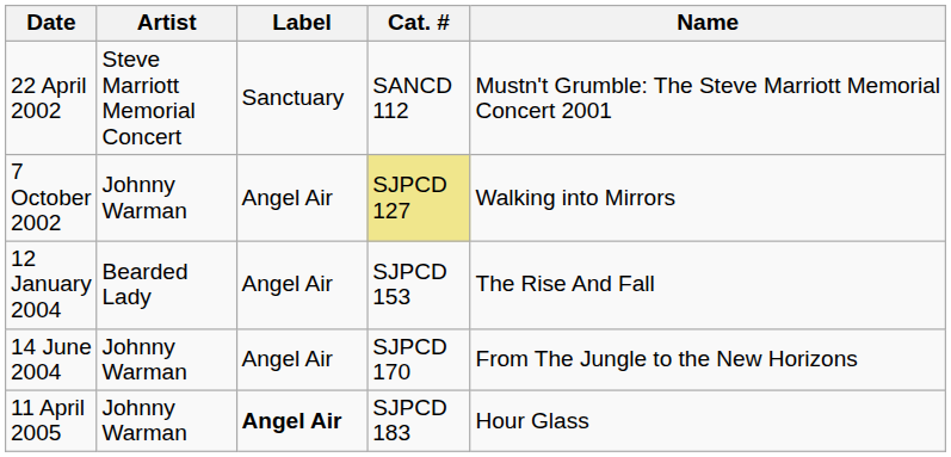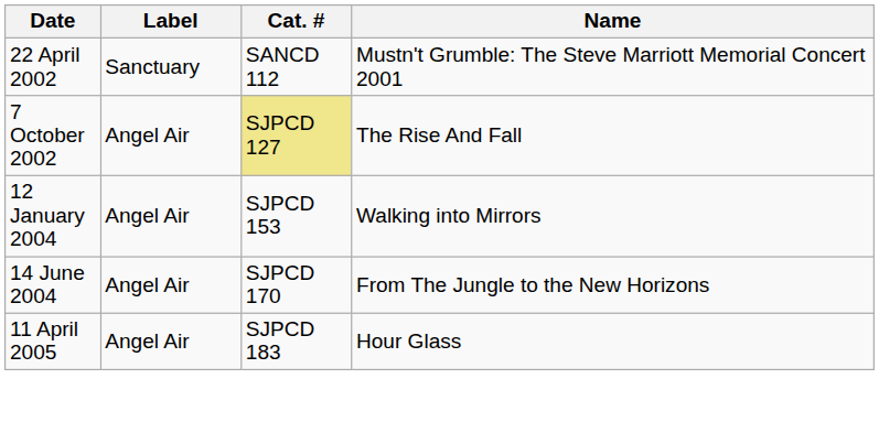- column: Artist | Steve Marriott Memorial Concert | Johnny Warman | Bearded Lady | Johnny Warman | Johnny Warman
7 October 2002 | Name: Walking into Mirrors -> The Rise And Fall
12 January 2004 | Name: The Rise And Fall -> Walking into Mirrors
11 April 2005 | Label: bold -> normal
